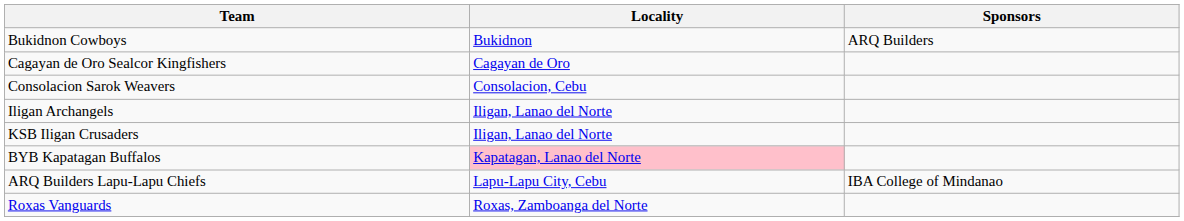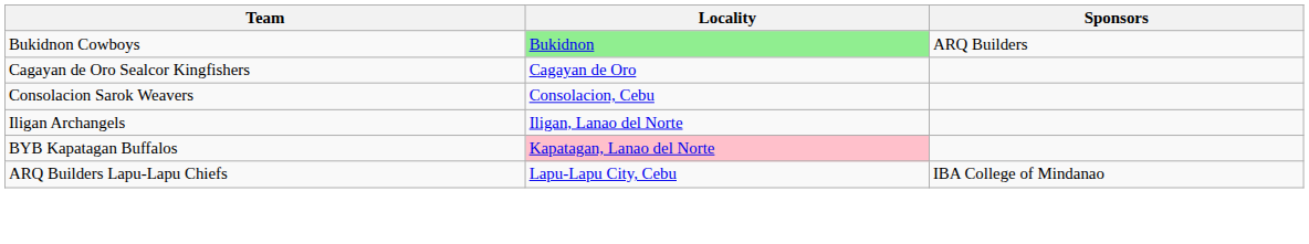Bukidnon Cowboys | Locality: no background -> lightgreen background
- row: KSB Iligan Crusaders | Iligan, Lanao del Norte
- row: Roxas Vanguards | Roxas, Zamboanga del Norte
